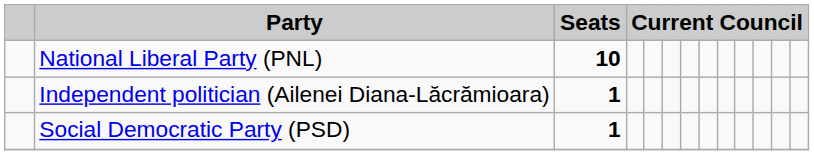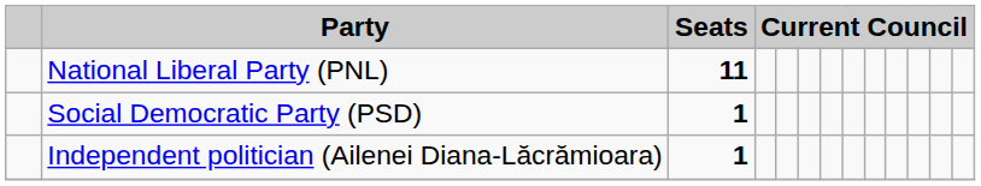National Liberal Party (PNL) | Seats: 10 -> 11
rows swapped: Social Democratic Party (PSD) <-> Independent politician (Ailenei Diana-Lăcrămioara)
